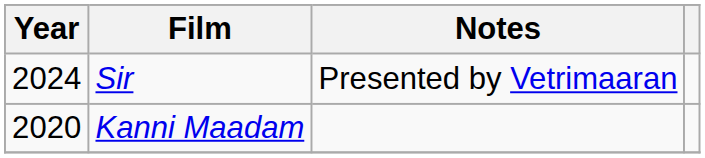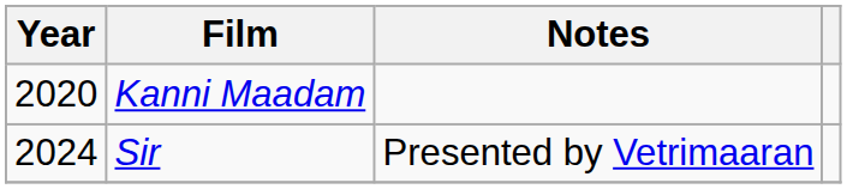rows swapped: Kanni Maadam <-> Sir
